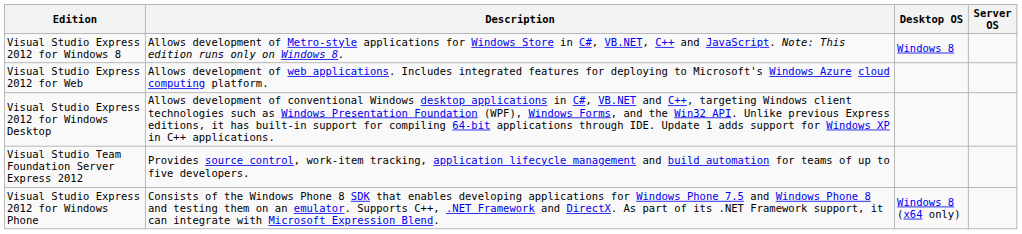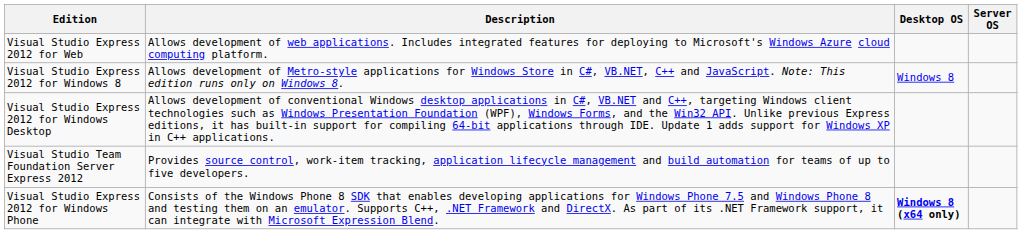rows swapped: Visual Studio Express 2012 for Web <-> Visual Studio Express 2012 for Windows 8
Visual Studio Express 2012 for Windows Phone | Desktop OS: normal -> bold
